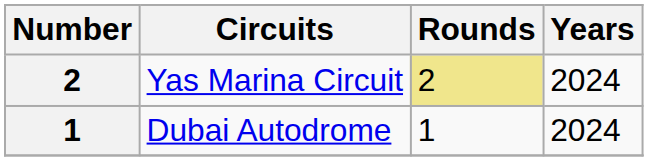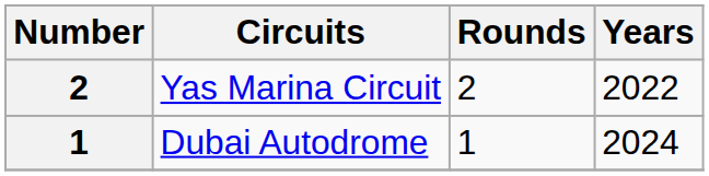Yas Marina Circuit | Rounds: khaki background -> no background
Yas Marina Circuit | Years: 2024 -> 2022
